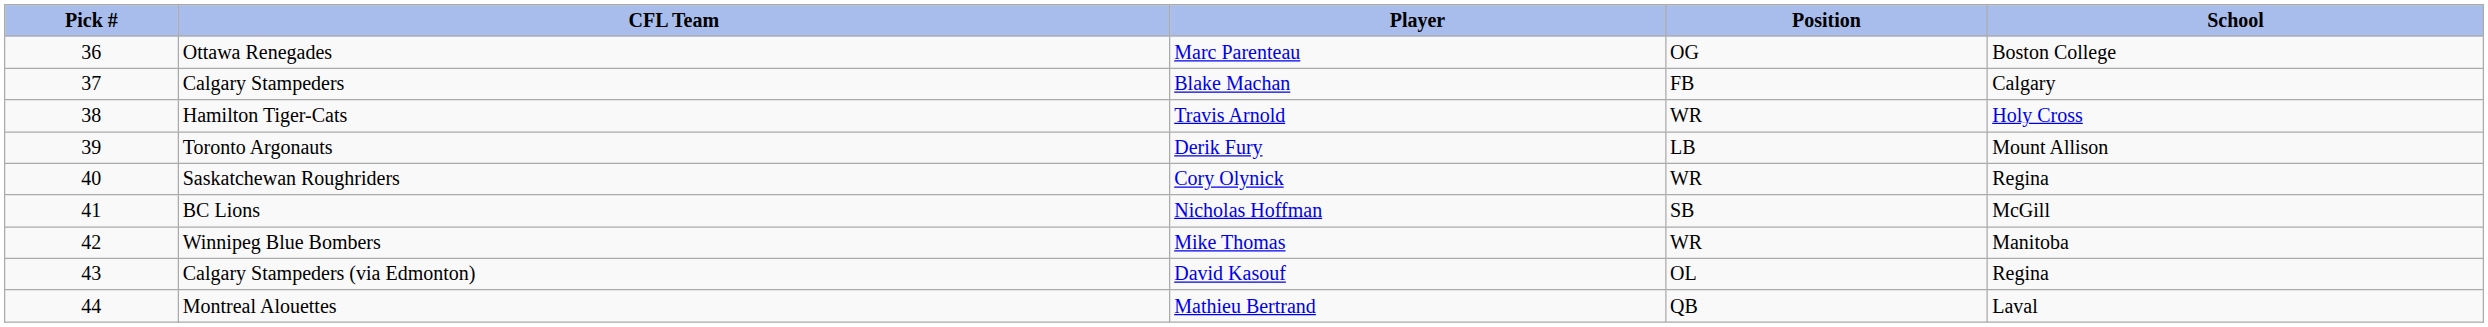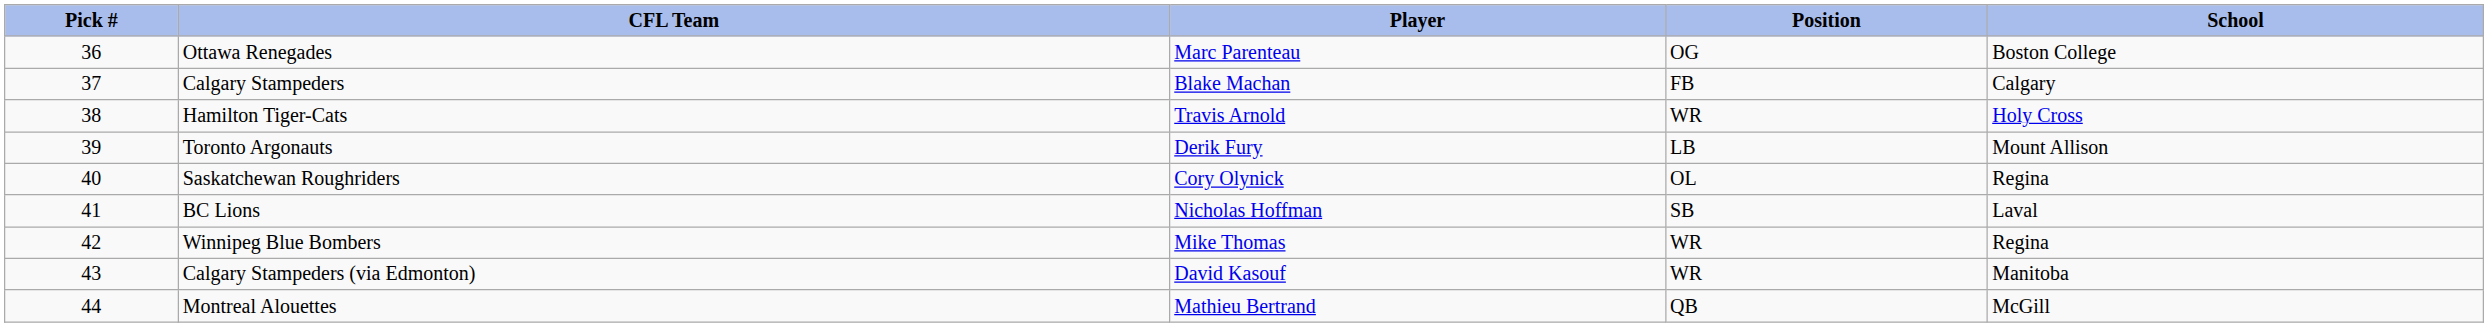Saskatchewan Roughriders | Position: WR -> OL
BC Lions | School: McGill -> Laval
Winnipeg Blue Bombers | School: Manitoba -> Regina
Calgary Stampeders (via Edmonton) | Position: OL -> WR
Calgary Stampeders (via Edmonton) | School: Regina -> Manitoba
Montreal Alouettes | School: Laval -> McGill
